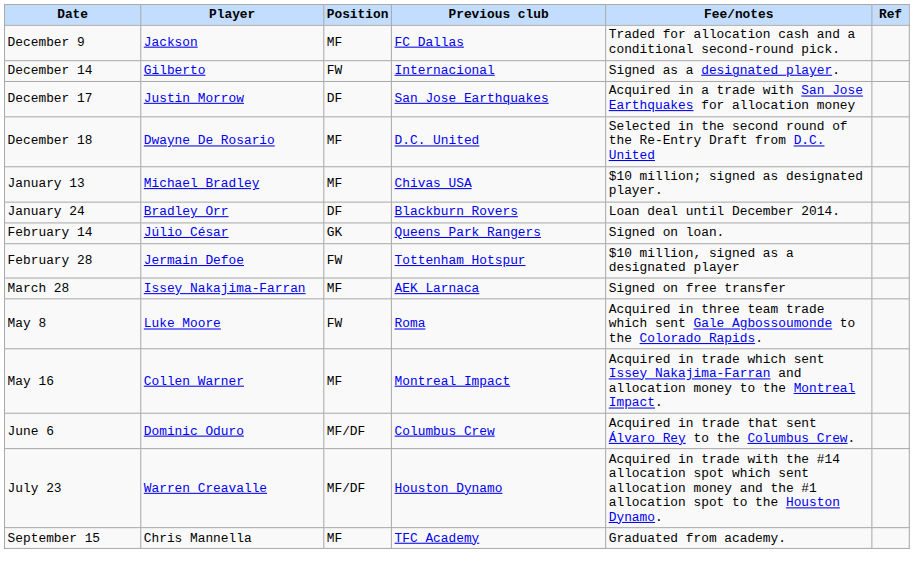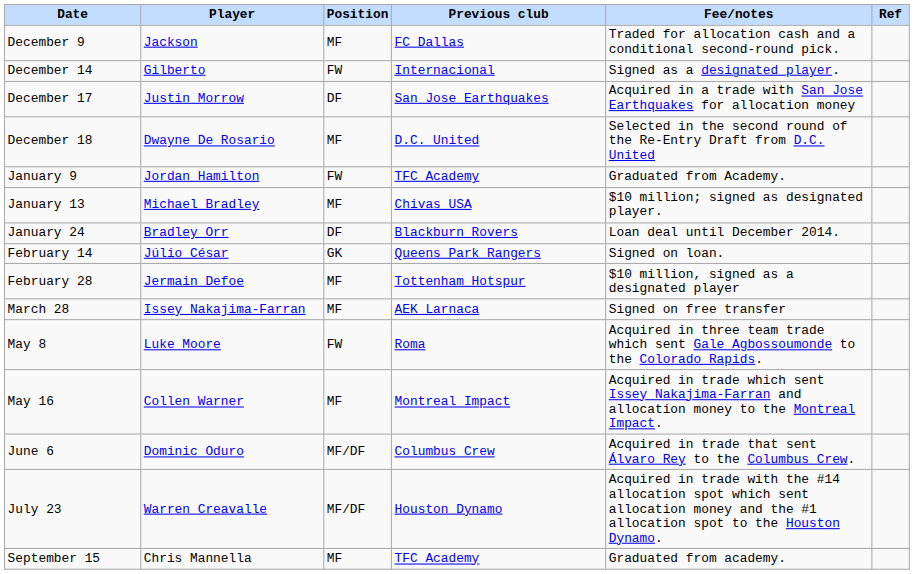+ row: January 9 | Jordan Hamilton | FW | TFC Academy | Graduated from Academy.
February 28 | Position: FW -> MF
